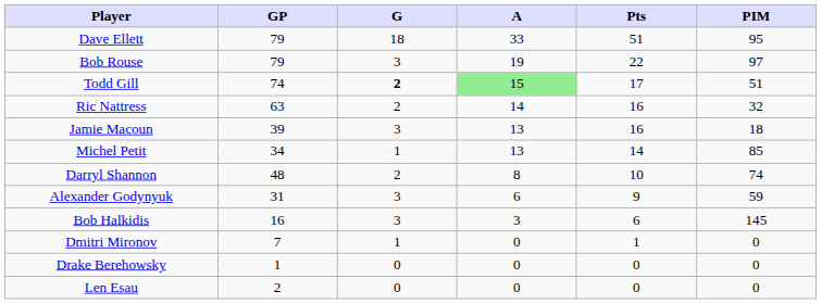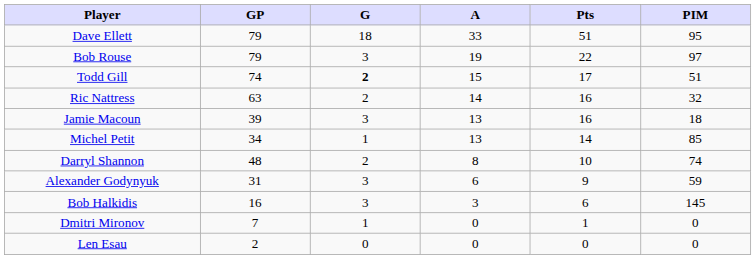Todd Gill | A: lightgreen background -> no background
- row: Drake Berehowsky | 1 | 0 | 0 | 0 | 0
